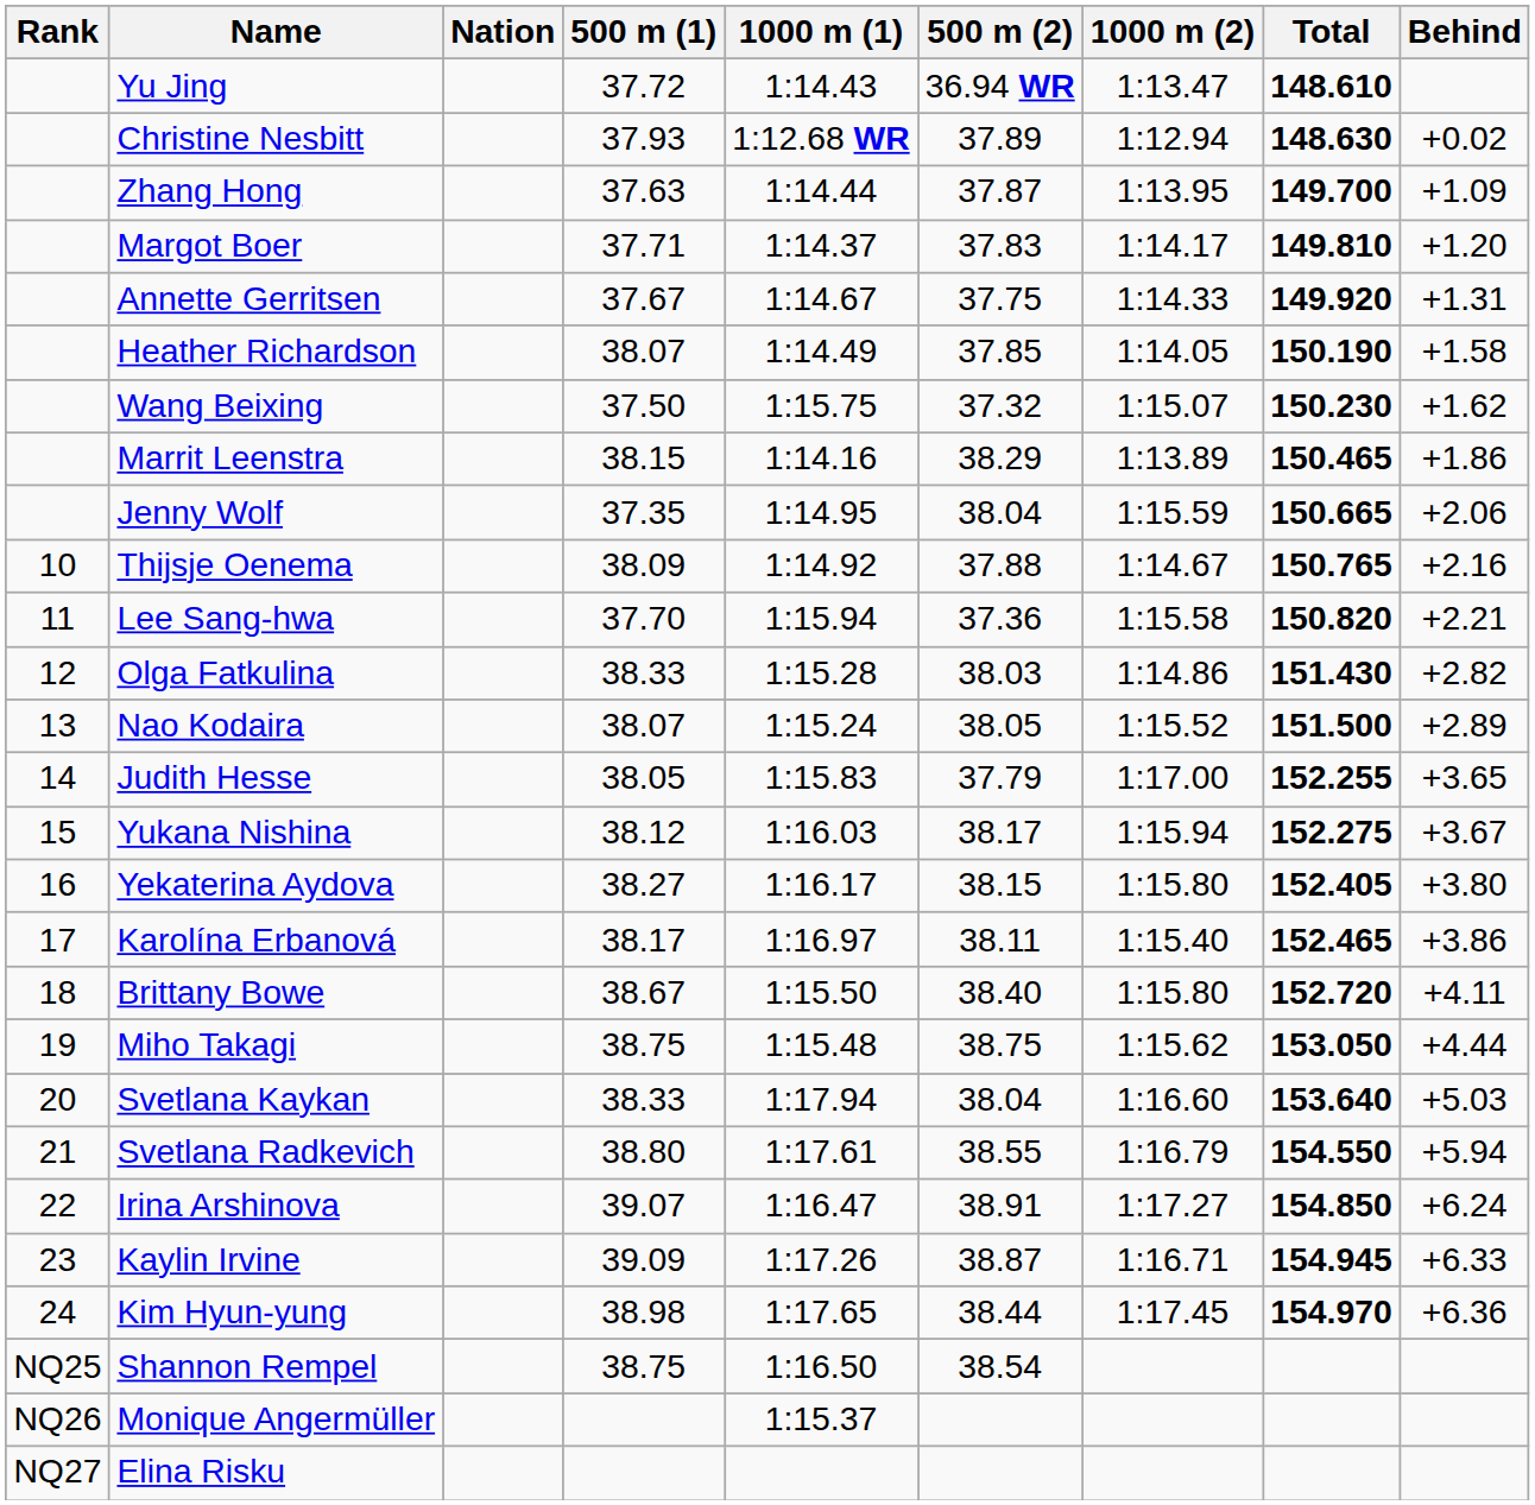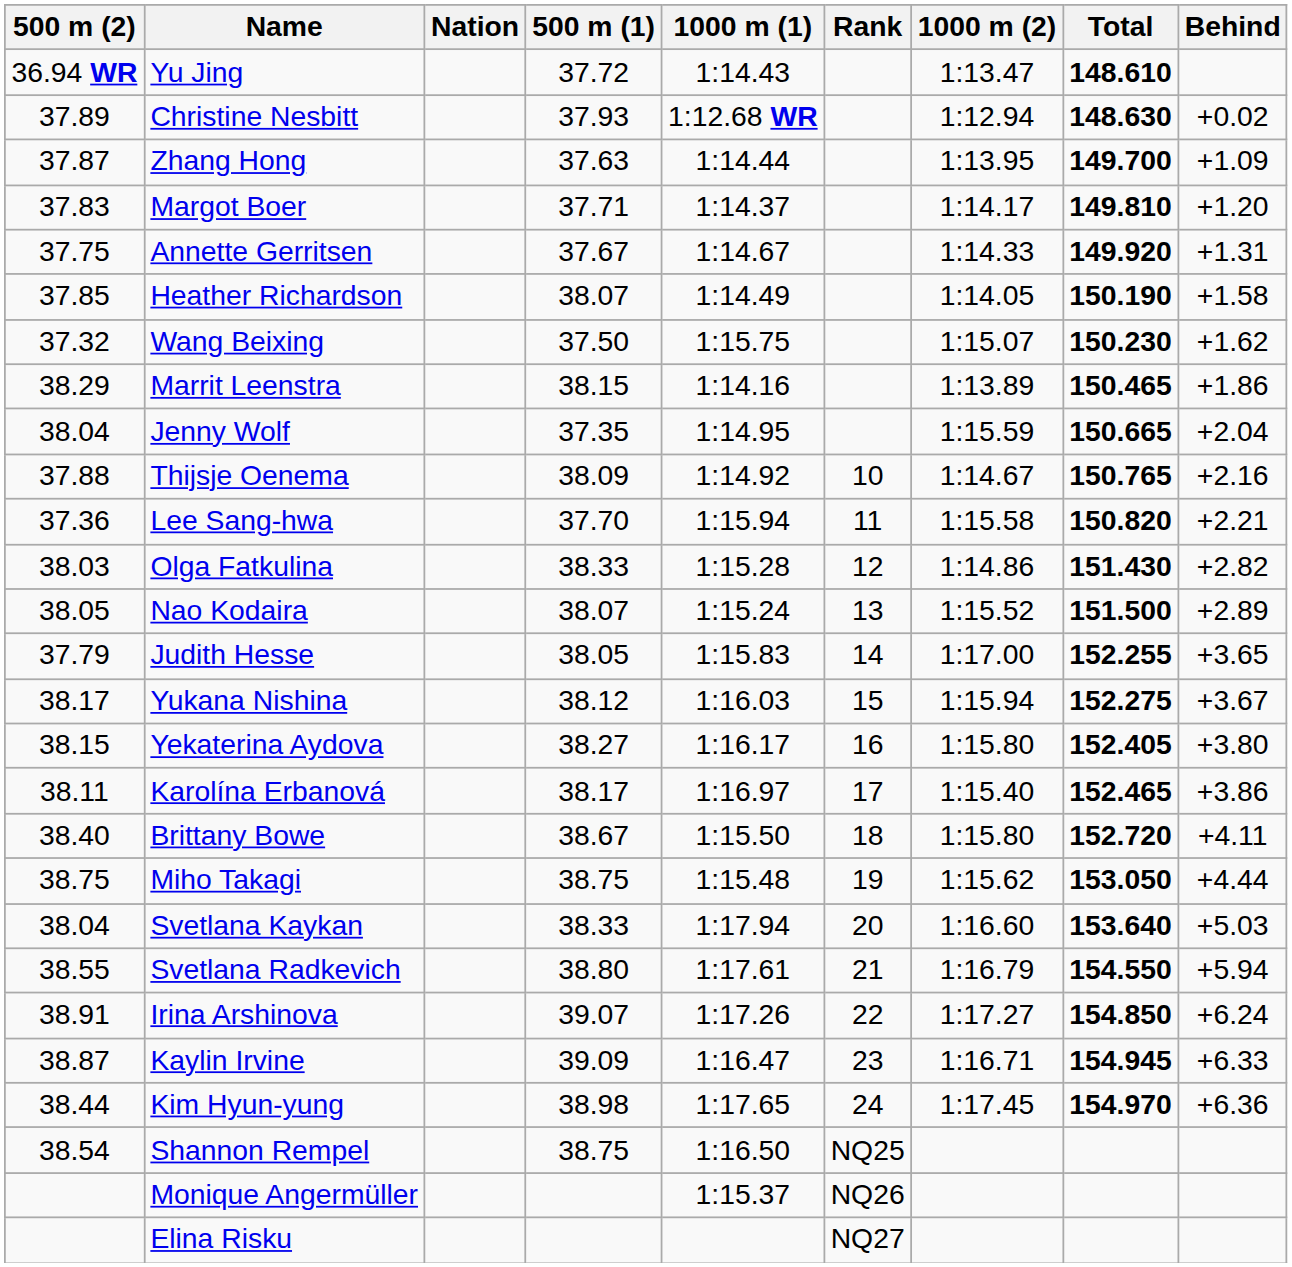columns swapped: Rank <-> 500 m (2)
Jenny Wolf | Behind: +2.06 -> +2.04
Irina Arshinova | 1000 m (1): 1:16.47 -> 1:17.26
Kaylin Irvine | 1000 m (1): 1:17.26 -> 1:16.47
